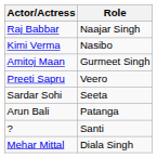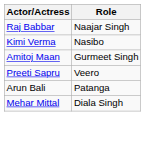- row: Sardar Sohi | Seeta
- row: ? | Santi
